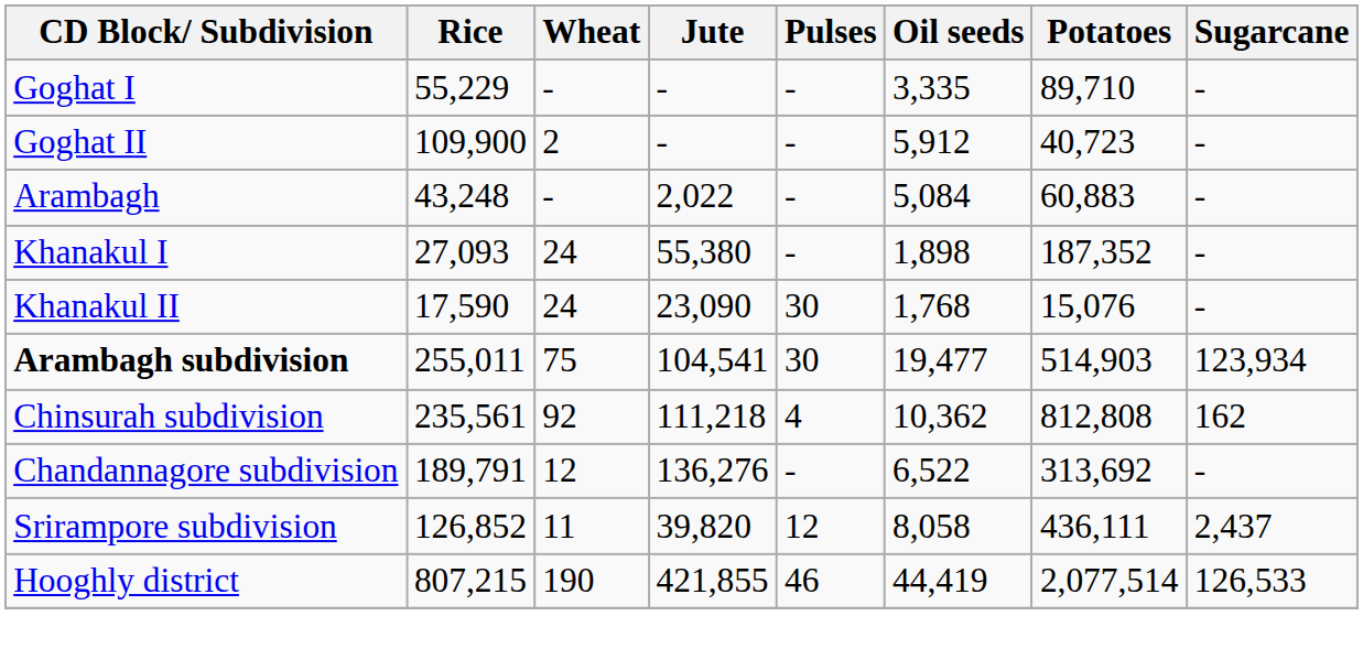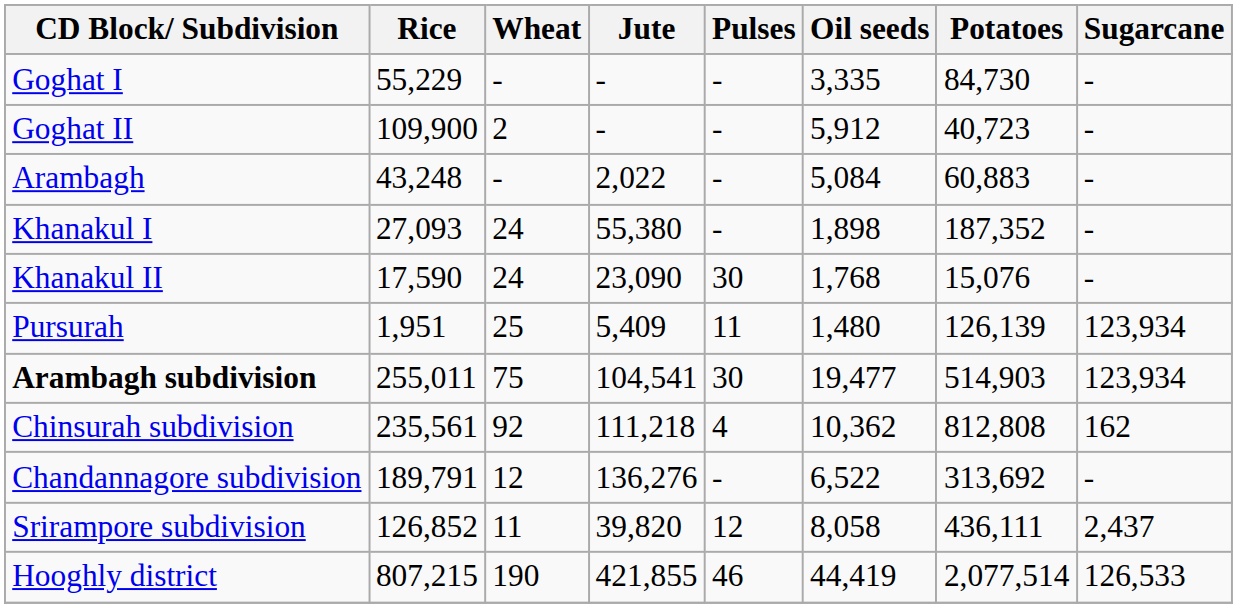Goghat I | Potatoes: 89,710 -> 84,730
+ row: Pursurah | 1,951 | 25 | 5,409 | 11 | 1,480 | 126,139 | 123,934
